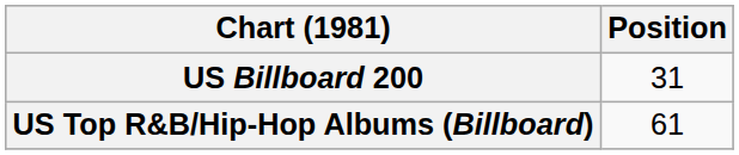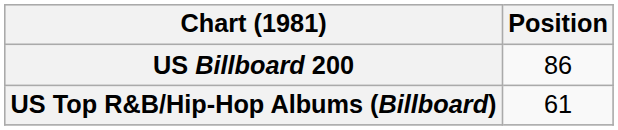US Billboard 200 | Position: 31 -> 86
